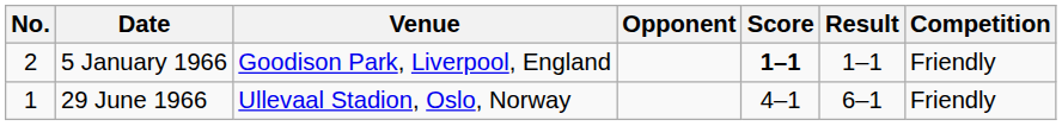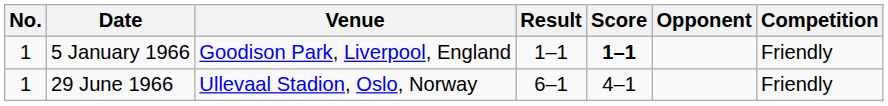columns swapped: Opponent <-> Result
5 January 1966 | No.: 2 -> 1
